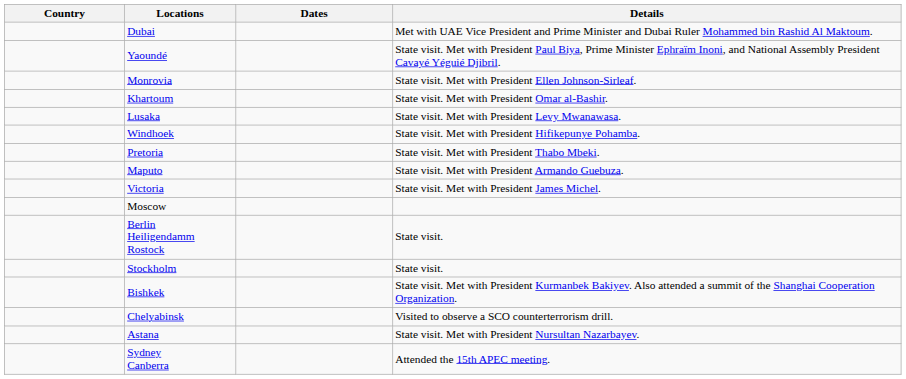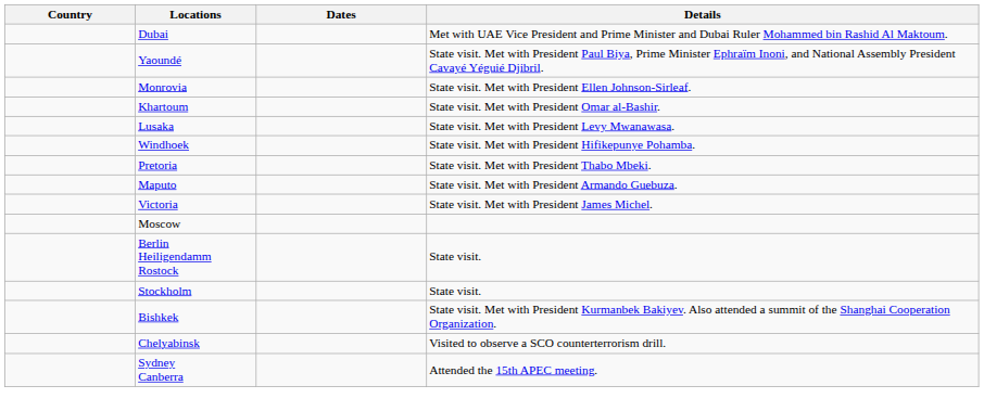- row: Astana | State visit. Met with President Nursultan Nazarbayev.
